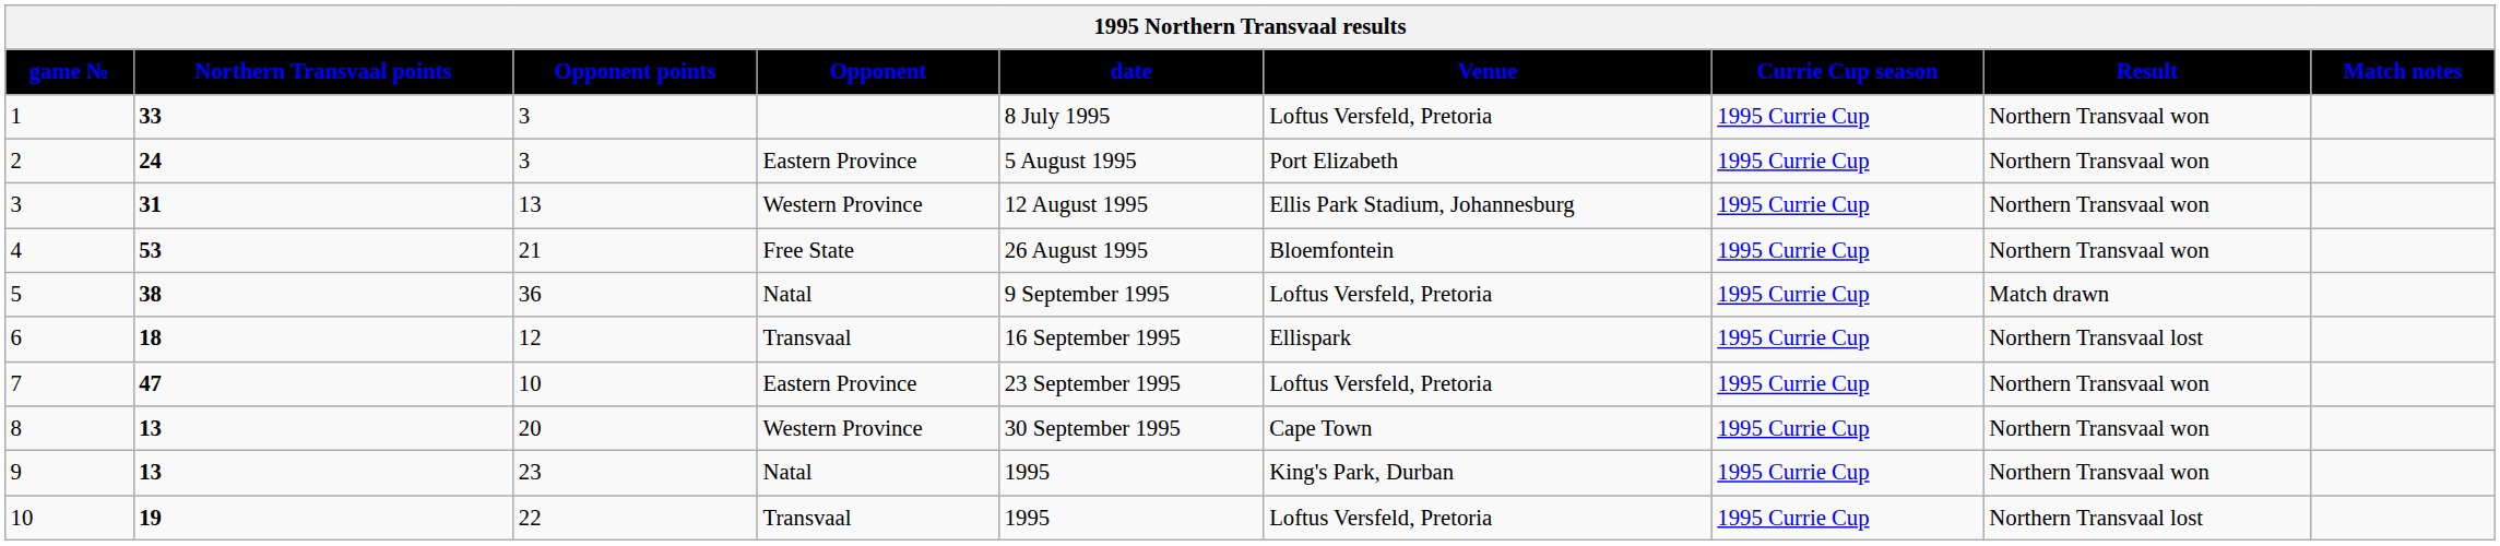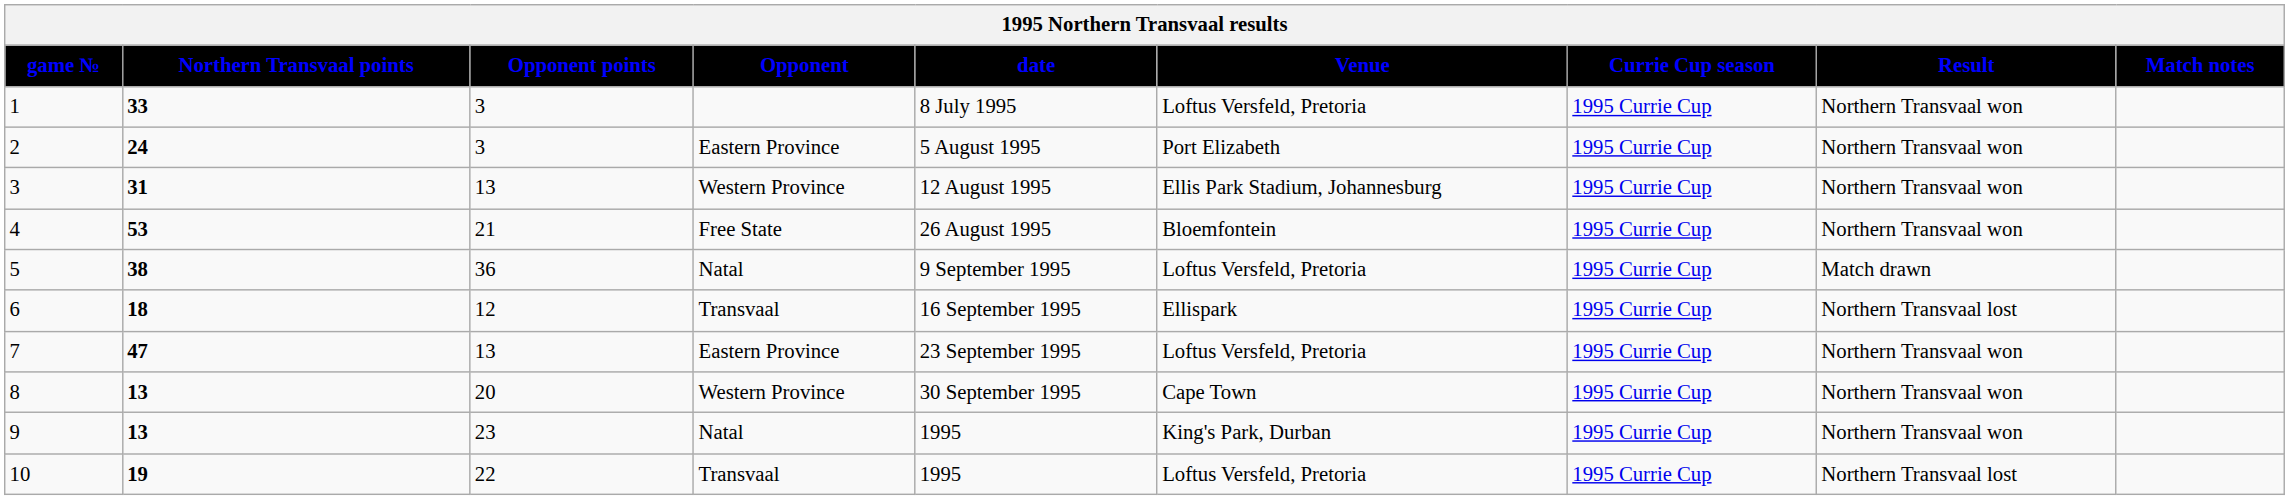7 | Opponent points: 10 -> 13
